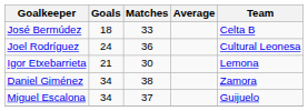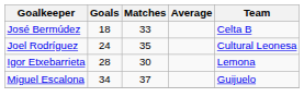Joel Rodríguez | Matches: 36 -> 35
Igor Etxebarrieta | Goals: 21 -> 28
- row: Daniel Giménez | 34 | 38 | Zamora
